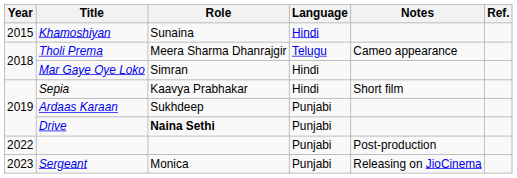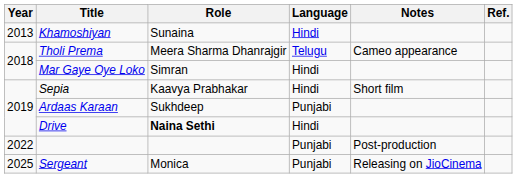Khamoshiyan | Year: 2015 -> 2013
Drive | Language: Punjabi -> Hindi
Sergeant | Year: 2023 -> 2025
